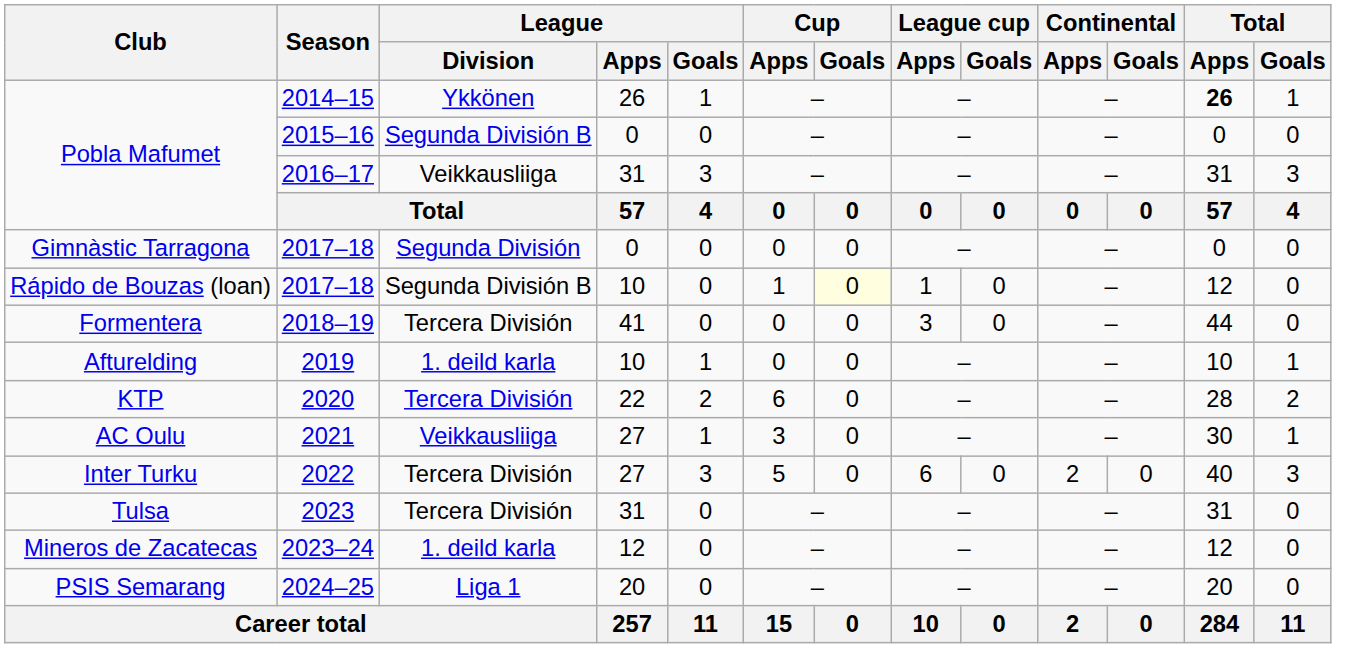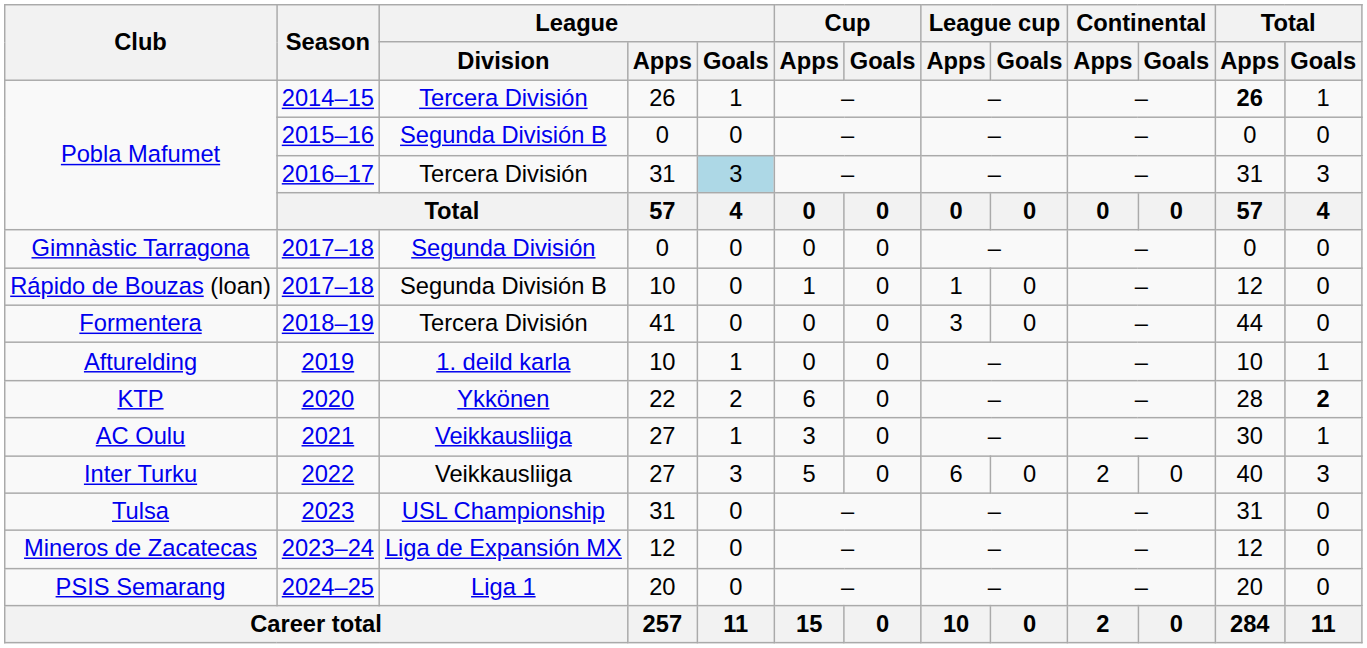2014–15 | League / Division: Ykkönen -> Tercera División
2016–17 | League / Division: Veikkausliiga -> Tercera División
2016–17 | League / Goals: no background -> lightblue background
Rápido de Bouzas (loan) / 2017–18 | Cup / Goals: lightyellow background -> no background
2020 | League / Division: Tercera División -> Ykkönen
2020 | Total / Goals: normal -> bold
2022 | League / Division: Tercera División -> Veikkausliiga
2023 | League / Division: Tercera División -> USL Championship
2023–24 | League / Division: 1. deild karla -> Liga de Expansión MX
